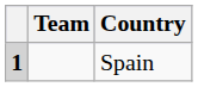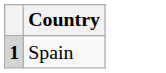- column: Team
